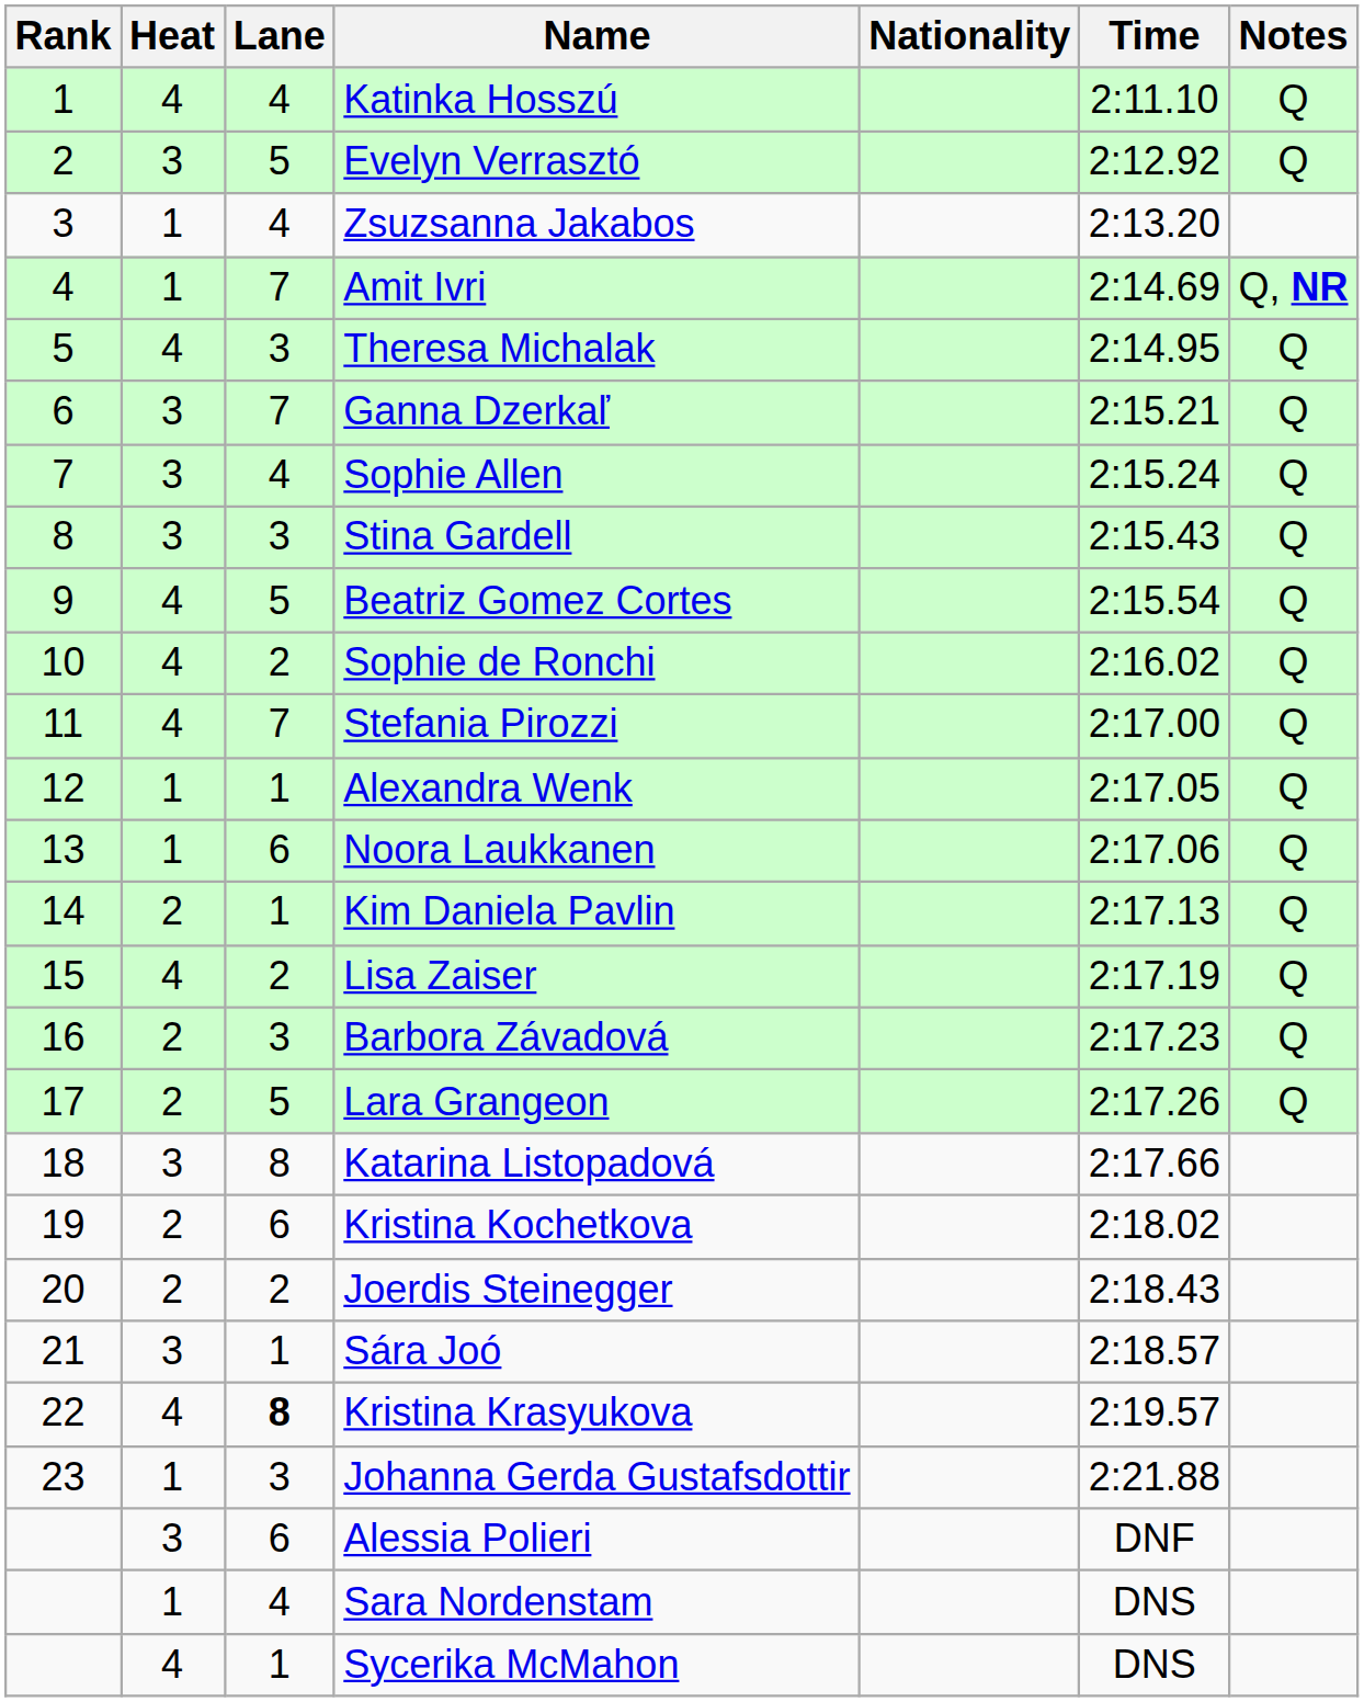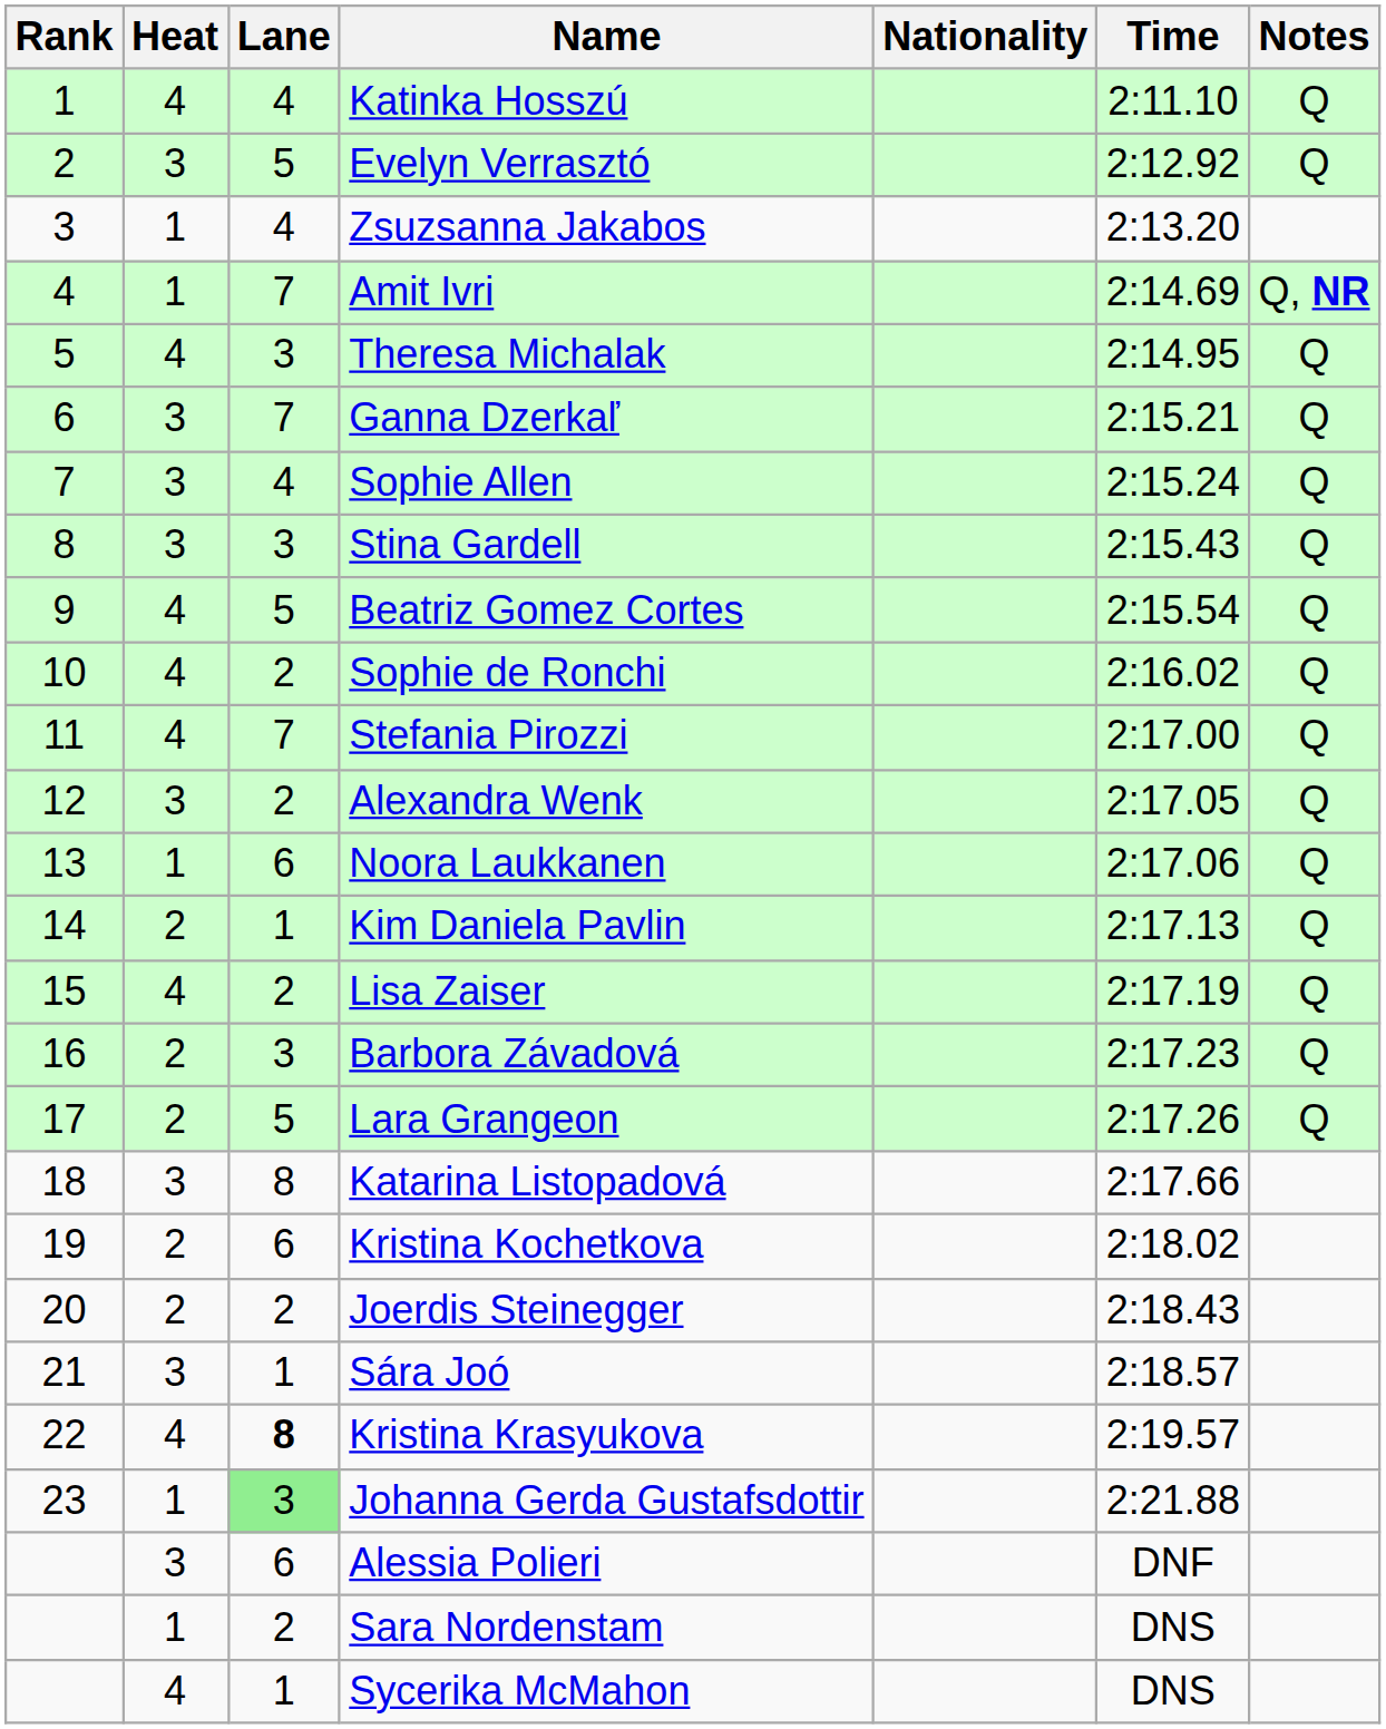Alexandra Wenk | Heat: 1 -> 3
Alexandra Wenk | Lane: 1 -> 2
Johanna Gerda Gustafsdottir | Lane: no background -> lightgreen background
Sara Nordenstam | Lane: 4 -> 2
